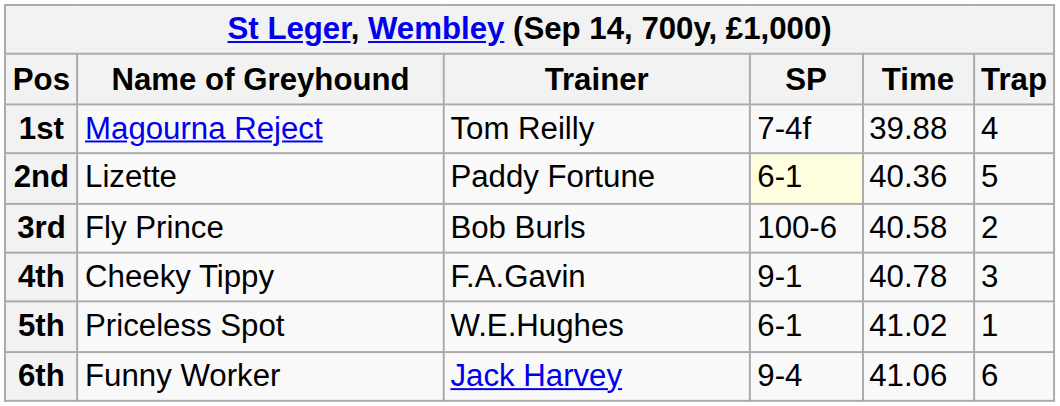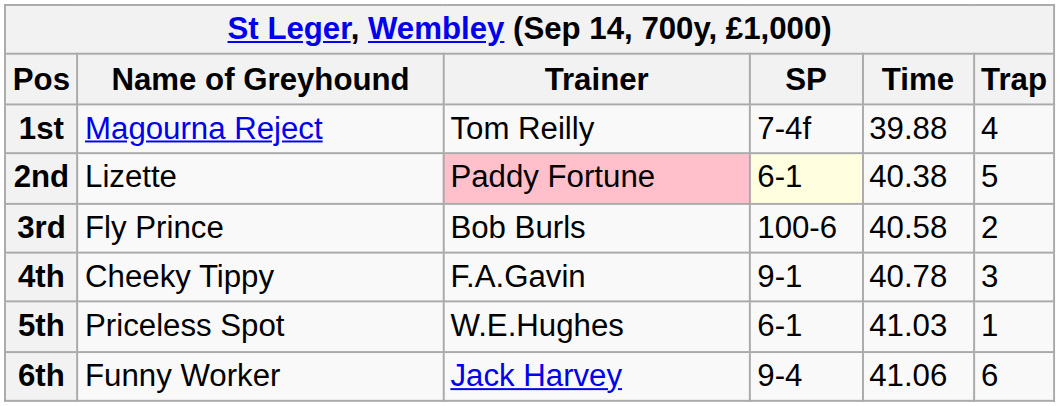2nd | Trainer: no background -> pink background
2nd | Time: 40.36 -> 40.38
5th | Time: 41.02 -> 41.03
